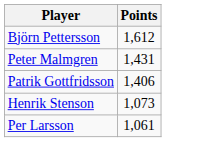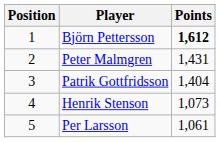+ column: Position | 1 | 2 | 3 | 4 | 5
Björn Pettersson | Points: normal -> bold
Patrik Gottfridsson | Points: 1,406 -> 1,404
